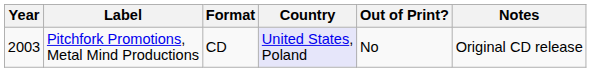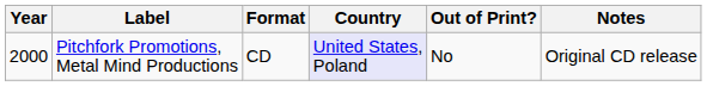Pitchfork Promotions, Metal Mind Productions | Year: 2003 -> 2000
